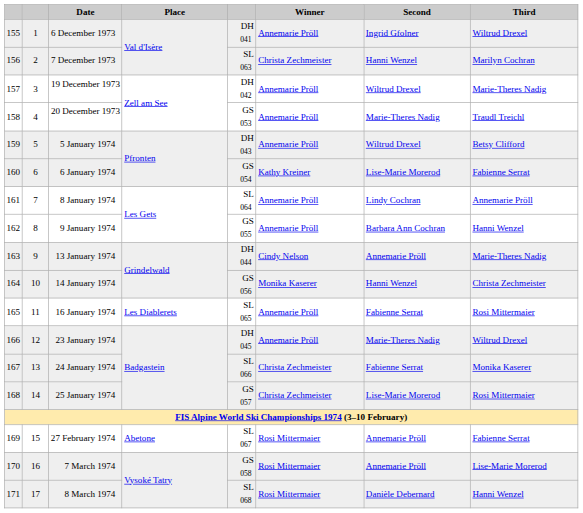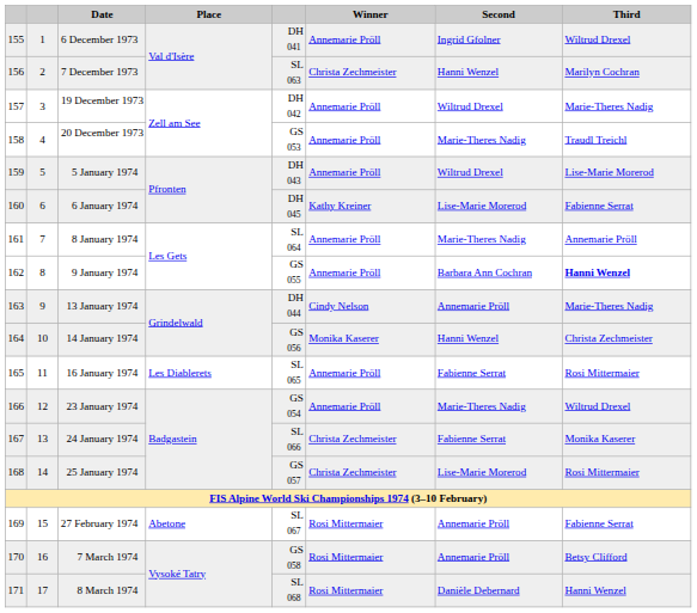5 January 1974 | Third: Betsy Clifford -> Lise-Marie Morerod
6 January 1974 | column 5: GS 054 -> DH 045
8 January 1974 | Second: Lindy Cochran -> Marie-Theres Nadig
9 January 1974 | Third: normal -> bold
23 January 1974 | column 5: DH 045 -> GS 054
7 March 1974 | Third: Lise-Marie Morerod -> Betsy Clifford
